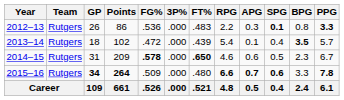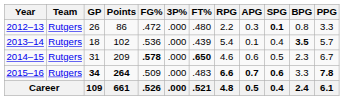2012–13 | FG%: .536 -> .472
2012–13 | FT%: .483 -> .480
2012–13 | PPG: bold -> normal
2013–14 | FG%: .472 -> .536
2015–16 | FT%: .480 -> .483
